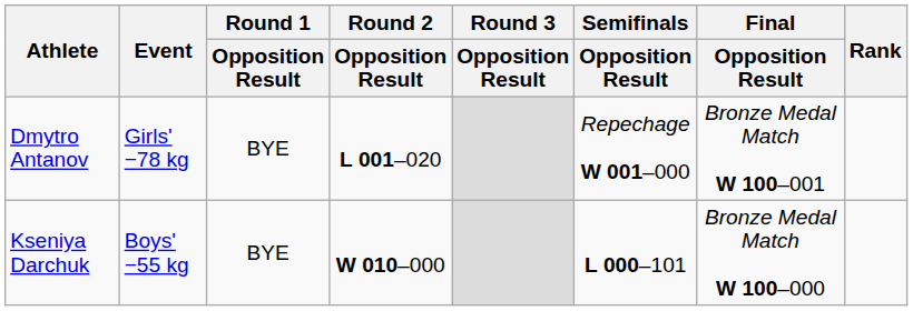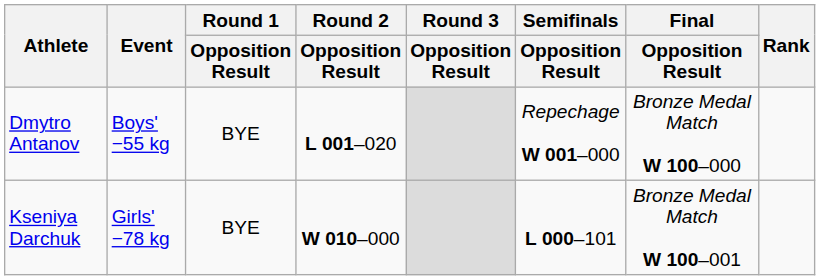Dmytro Antanov | Event: Girls' −78 kg -> Boys' −55 kg
Dmytro Antanov | Final / Opposition Result: Bronze Medal Match W 100–001 -> Bronze Medal Match W 100–000
Kseniya Darchuk | Event: Boys' −55 kg -> Girls' −78 kg
Kseniya Darchuk | Final / Opposition Result: Bronze Medal Match W 100–000 -> Bronze Medal Match W 100–001
